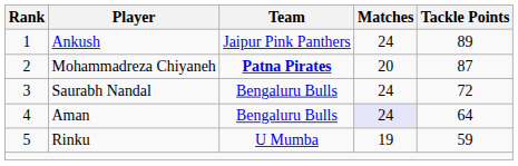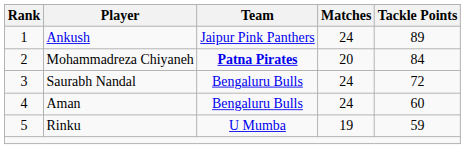Mohammadreza Chiyaneh | Tackle Points: 87 -> 84
Aman | Matches: lavender background -> no background
Aman | Tackle Points: 64 -> 60
